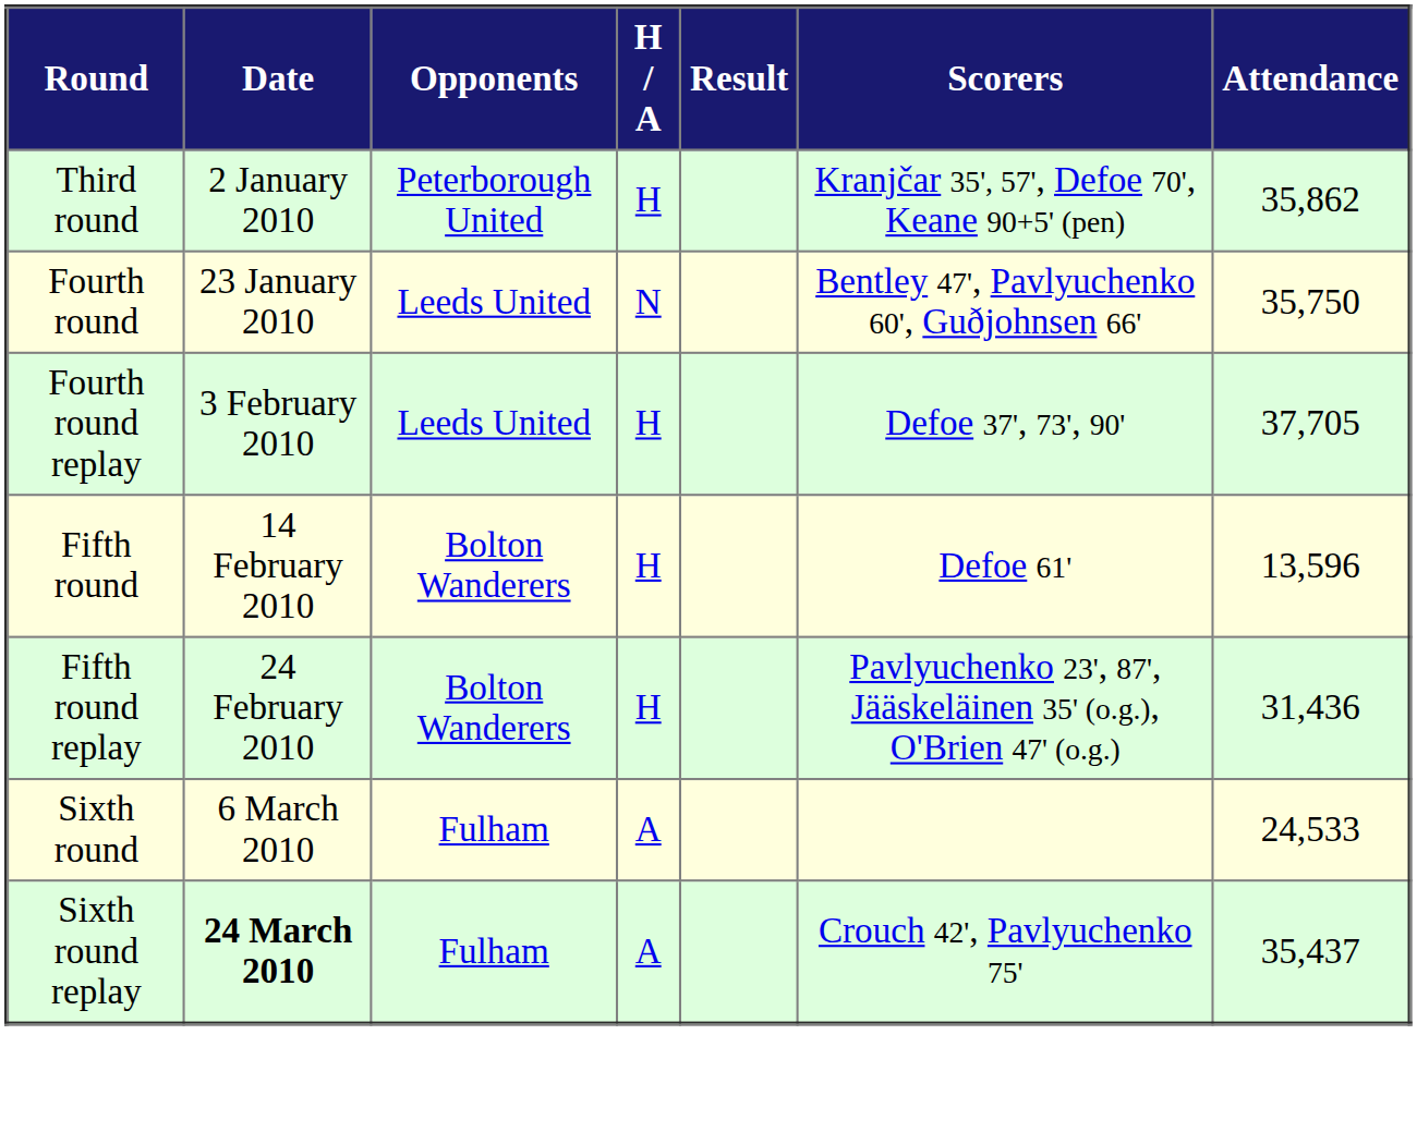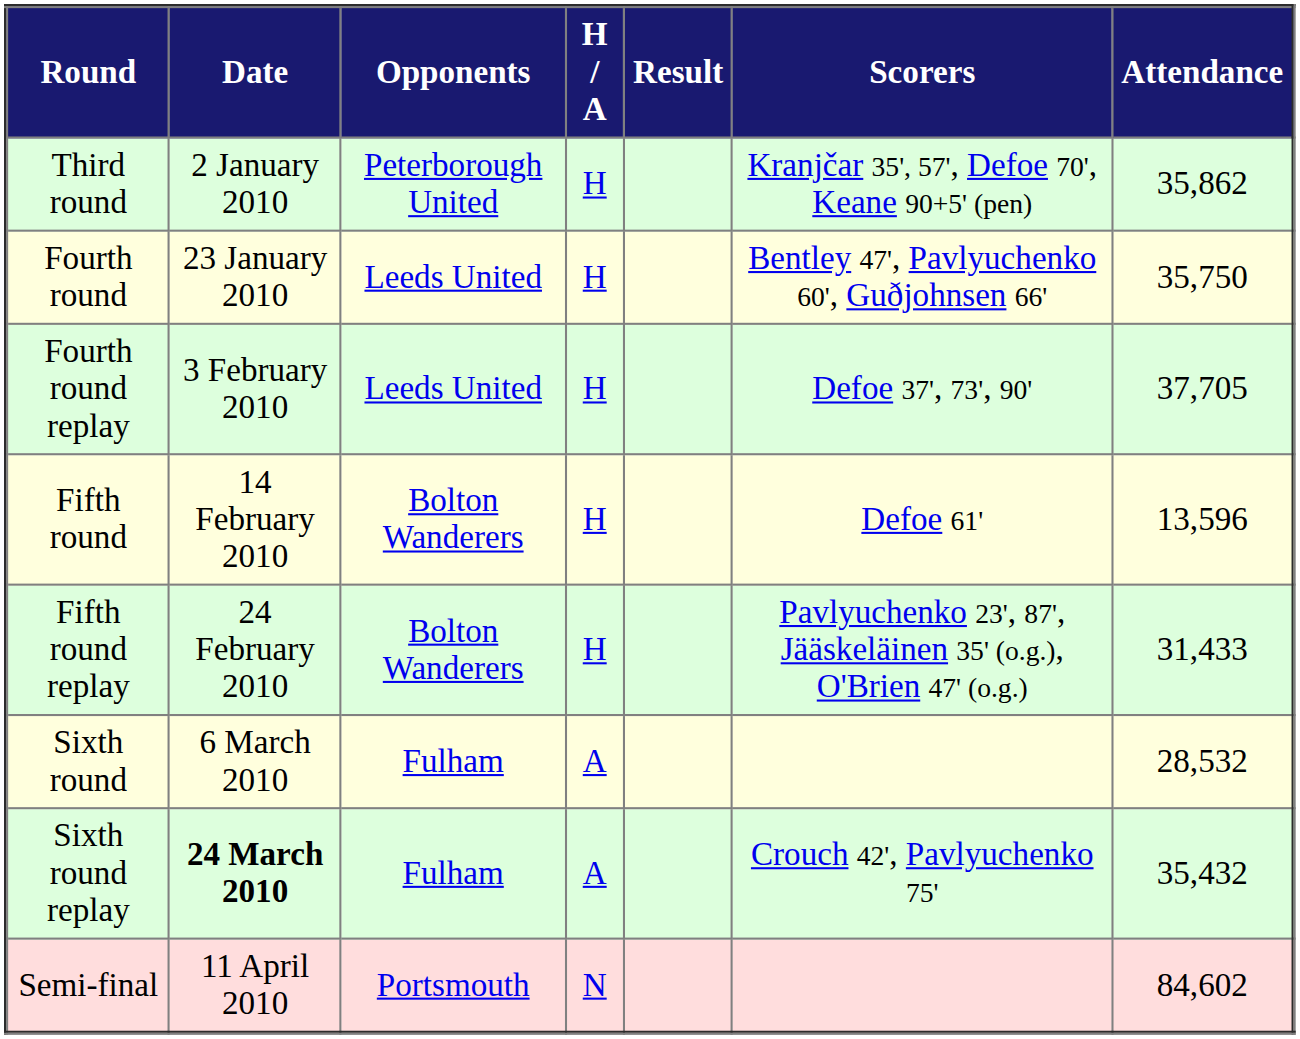Fourth round | H / A: N -> H
Fifth round replay | Attendance: 31,436 -> 31,433
Sixth round | Attendance: 24,533 -> 28,532
Sixth round replay | Attendance: 35,437 -> 35,432
+ row: Semi-final | 11 April 2010 | Portsmouth | N | 84,602
